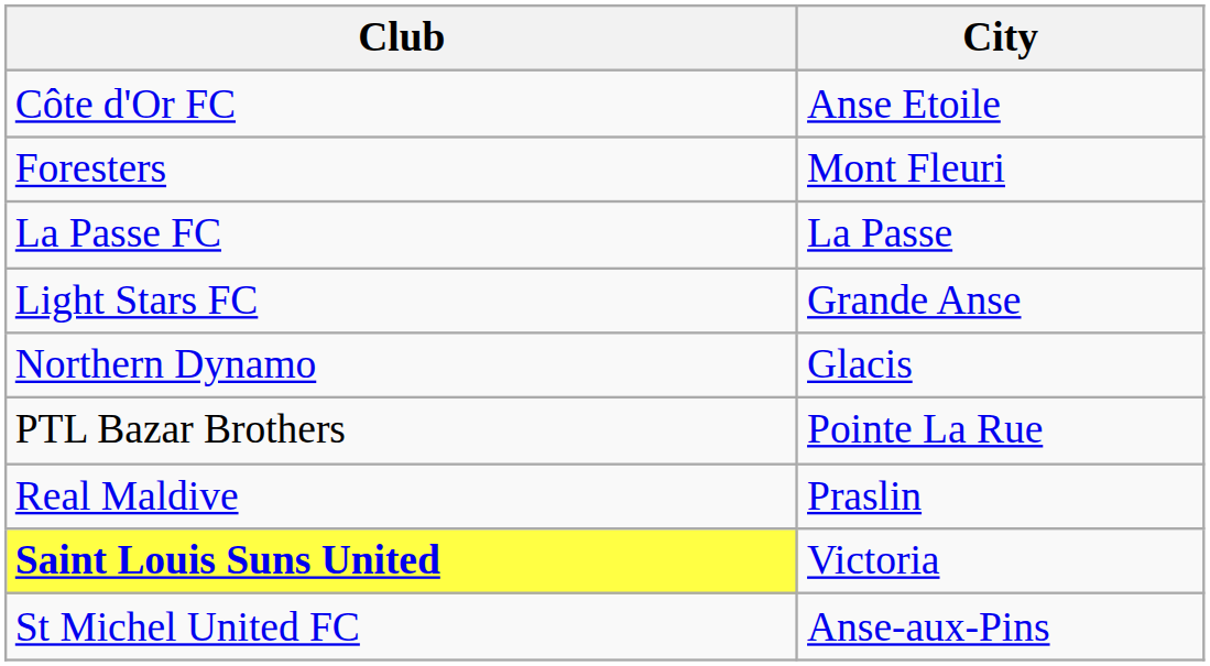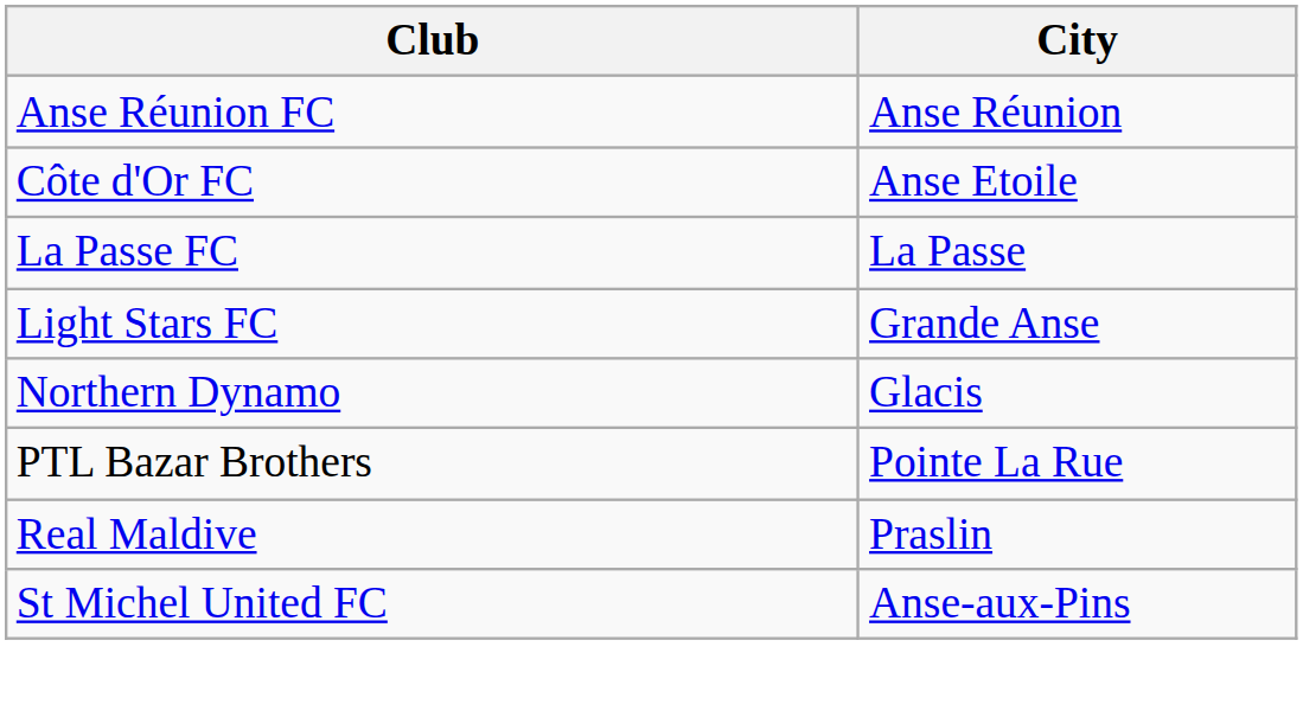+ row: Anse Réunion FC | Anse Réunion
- row: Foresters | Mont Fleuri
- row: Saint Louis Suns United | Victoria
